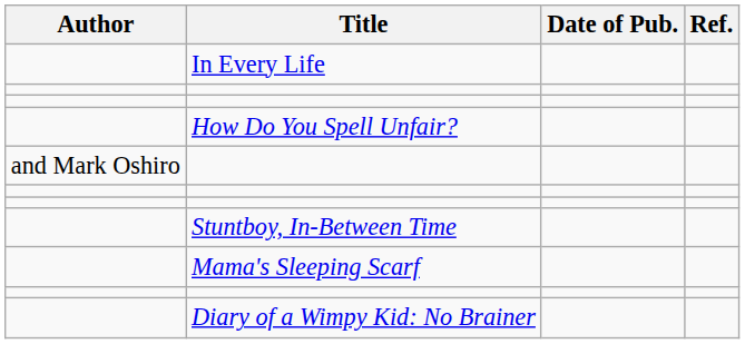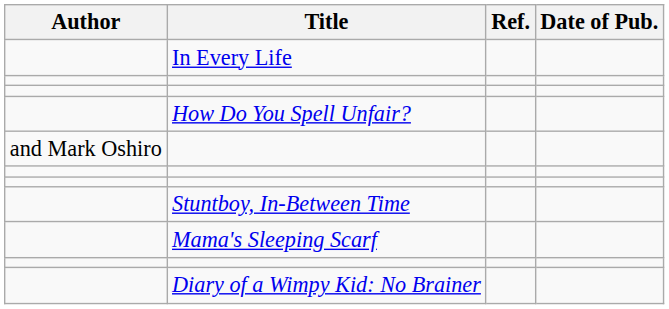columns swapped: Date of Pub. <-> Ref.
